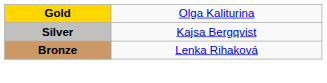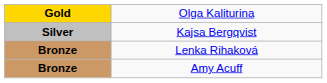+ row: Bronze | Amy Acuff
